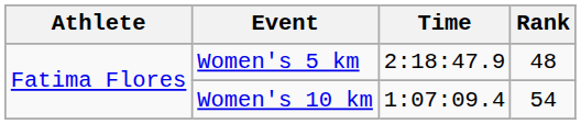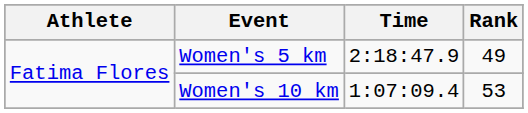Women's 5 km | Rank: 48 -> 49
Women's 10 km | Rank: 54 -> 53
